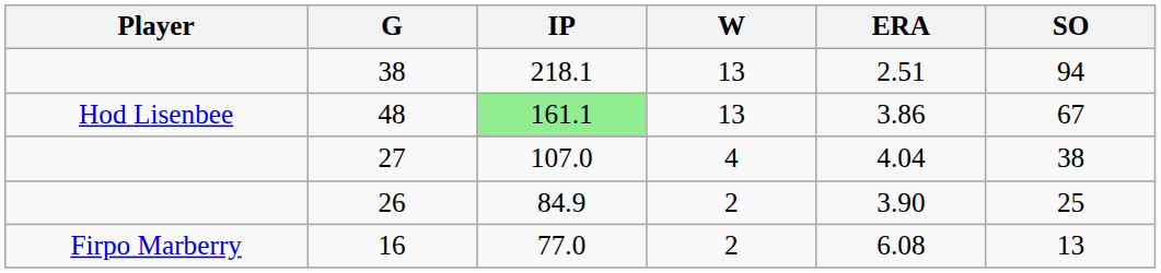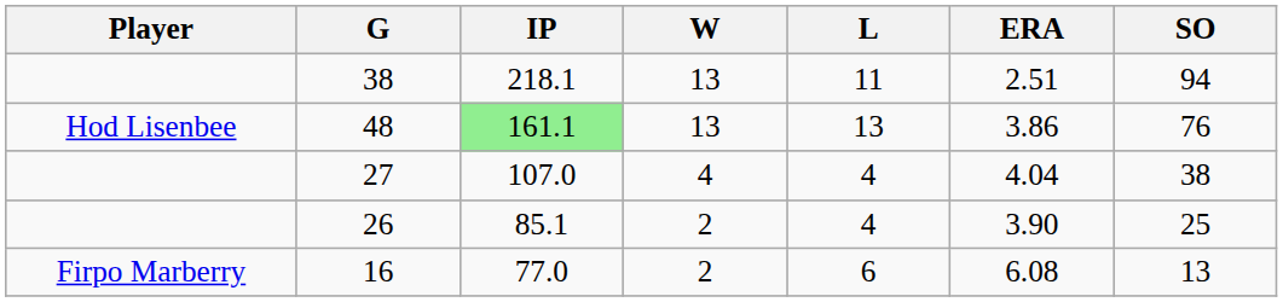+ column: L | 11 | 13 | 4 | 4 | 6
48 | SO: 67 -> 76
26 | IP: 84.9 -> 85.1
